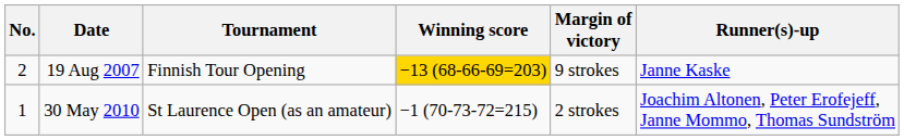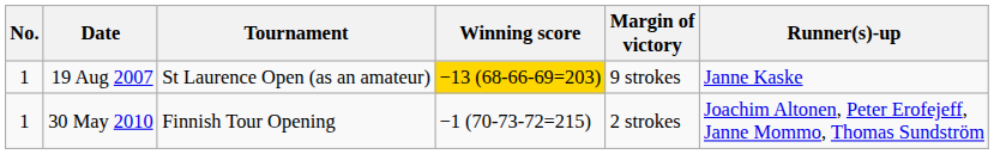19 Aug 2007 | No.: 2 -> 1
19 Aug 2007 | Tournament: Finnish Tour Opening -> St Laurence Open (as an amateur)
30 May 2010 | Tournament: St Laurence Open (as an amateur) -> Finnish Tour Opening
